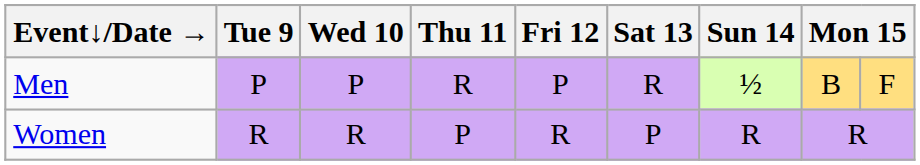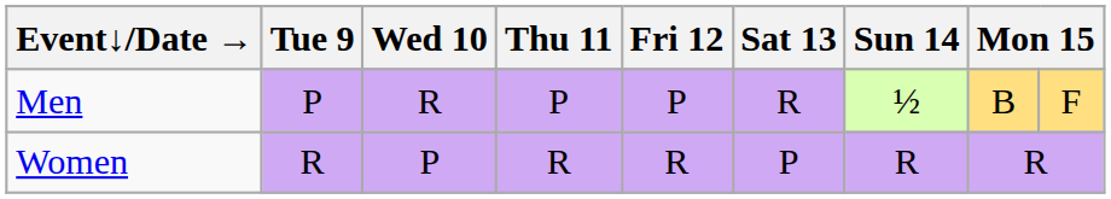Men | Wed 10: P -> R
Men | Thu 11: R -> P
Women | Wed 10: R -> P
Women | Thu 11: P -> R
